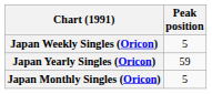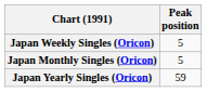rows swapped: Japan Monthly Singles (Oricon) <-> Japan Yearly Singles (Oricon)
